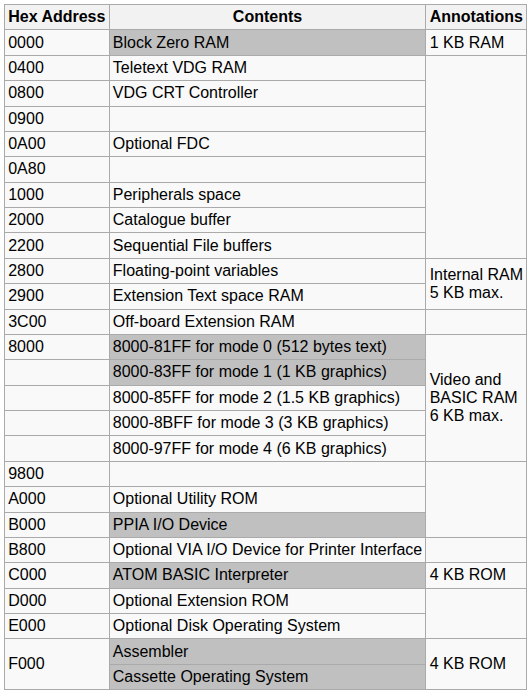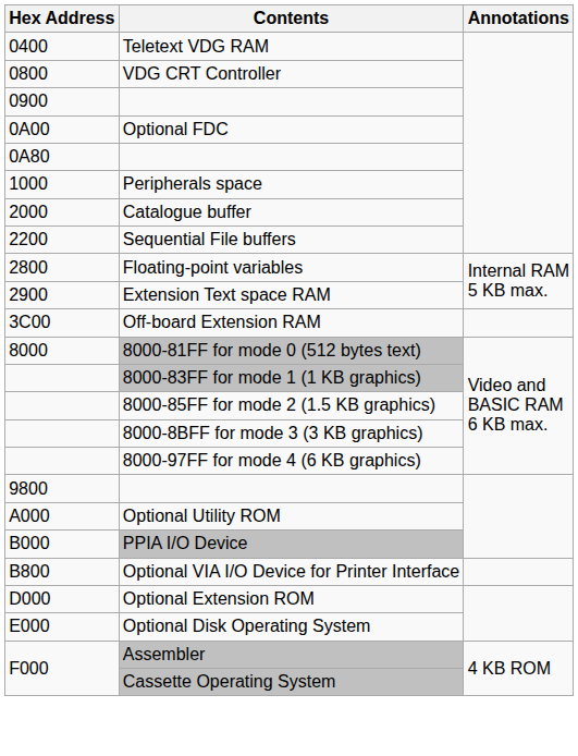- row: 0000 | Block Zero RAM | 1 KB RAM
- row: C000 | ATOM BASIC Interpreter | 4 KB ROM
